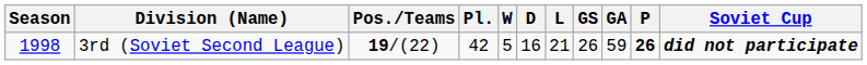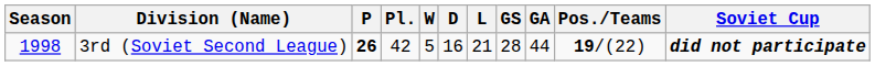columns swapped: Pos./Teams <-> P
3rd (Soviet Second League) | GS: 26 -> 28
3rd (Soviet Second League) | GA: 59 -> 44
